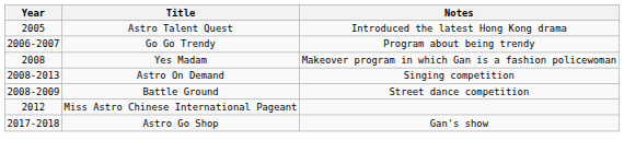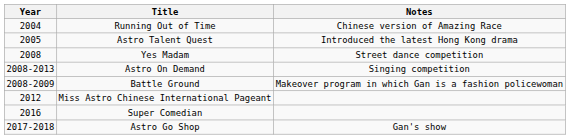+ row: 2004 | Running Out of Time | Chinese version of Amazing Race
- row: 2006-2007 | Go Go Trendy | Program about being trendy
Yes Madam | Notes: Makeover program in which Gan is a fashion policewoman -> Street dance competition
Battle Ground | Notes: Street dance competition -> Makeover program in which Gan is a fashion policewoman
+ row: 2016 | Super Comedian
